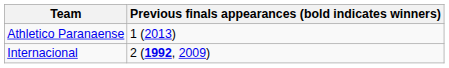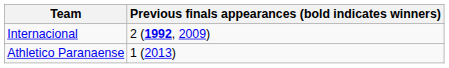rows swapped: Athletico Paranaense <-> Internacional
